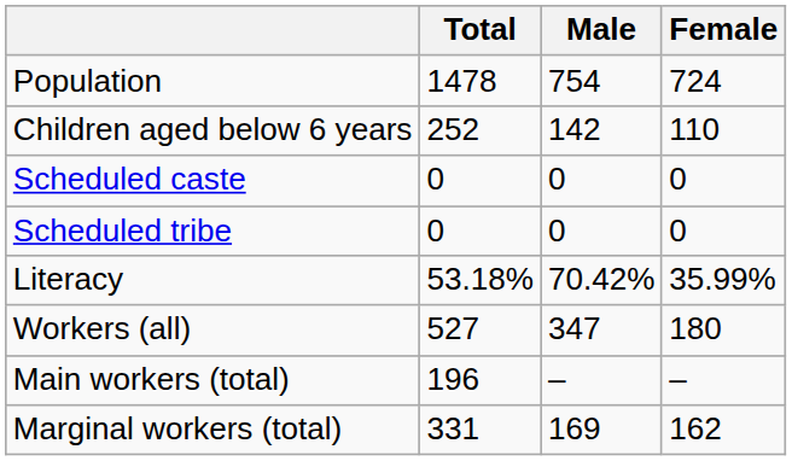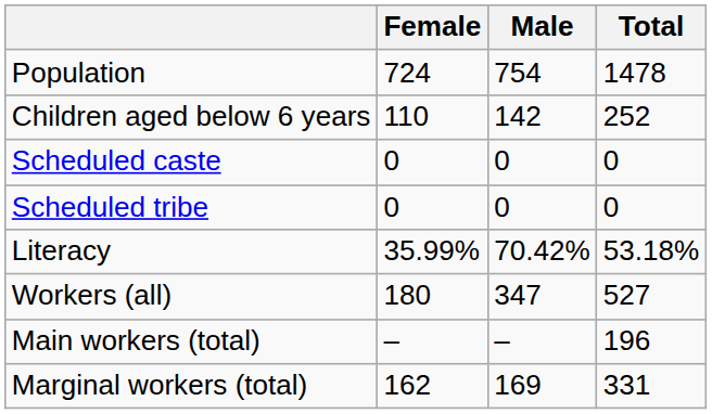columns swapped: Total <-> Female
